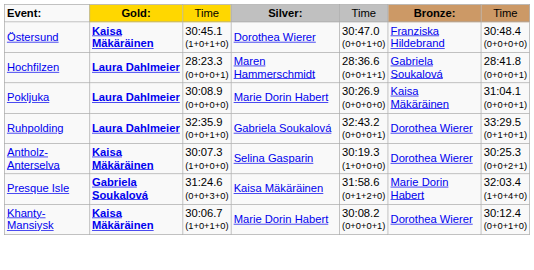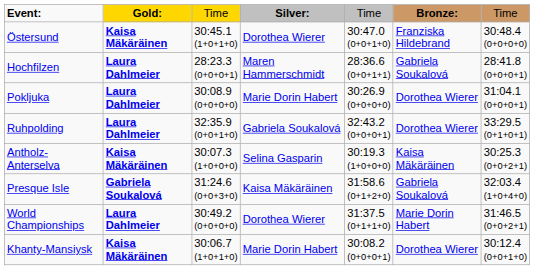Pokljuka | column 6: Kaisa Mäkäräinen -> Dorothea Wierer
Antholz-Anterselva | column 6: Dorothea Wierer -> Kaisa Mäkäräinen
Presque Isle | column 6: Marie Dorin Habert -> Gabriela Soukalová
+ row: World Championships | Laura Dahlmeier | 30:49.2 (0+0+0+0) | Dorothea Wierer | 31:37.5 (0+1+1+0) | Marie Dorin Habert | 31:46.5 (0+0+2+1)
